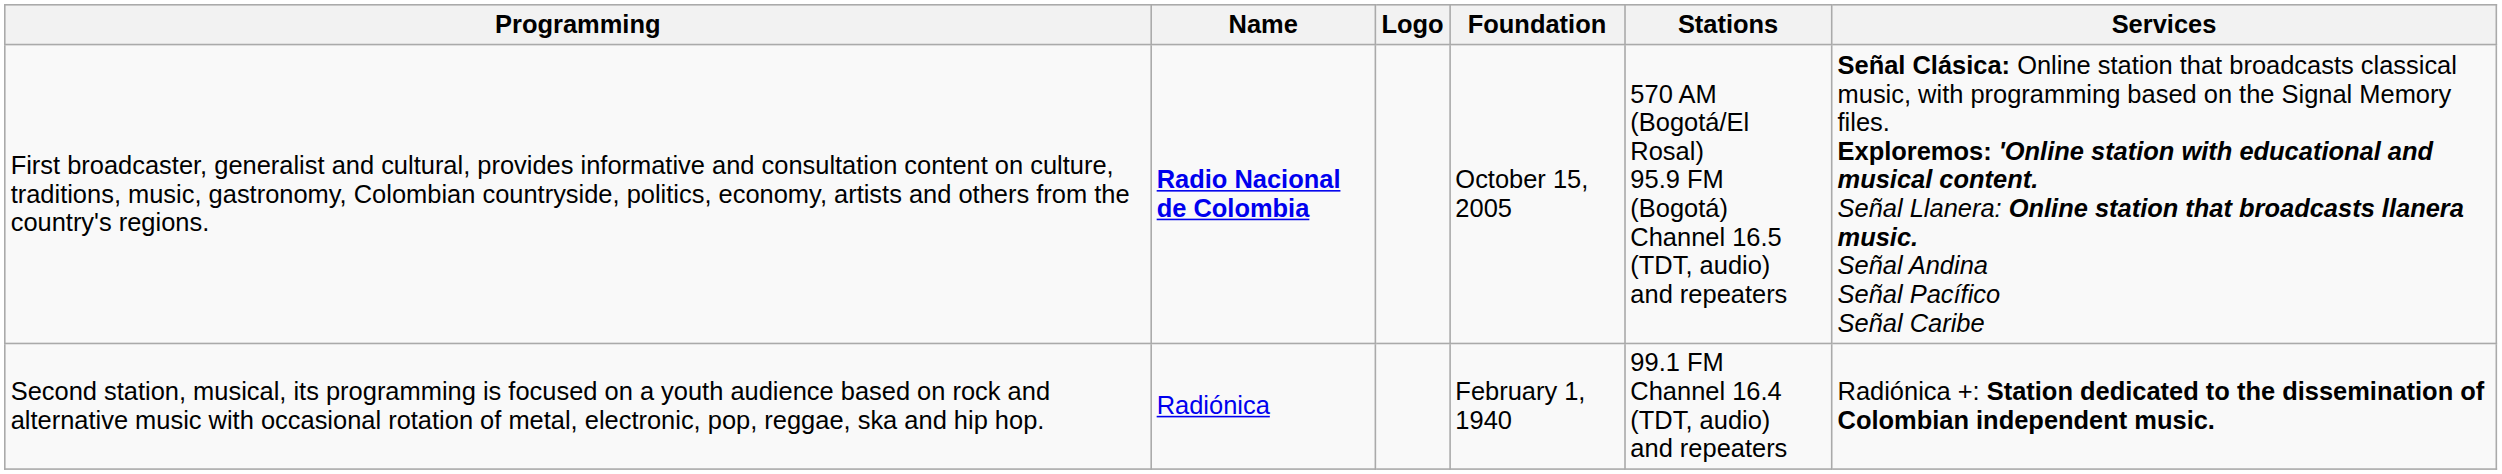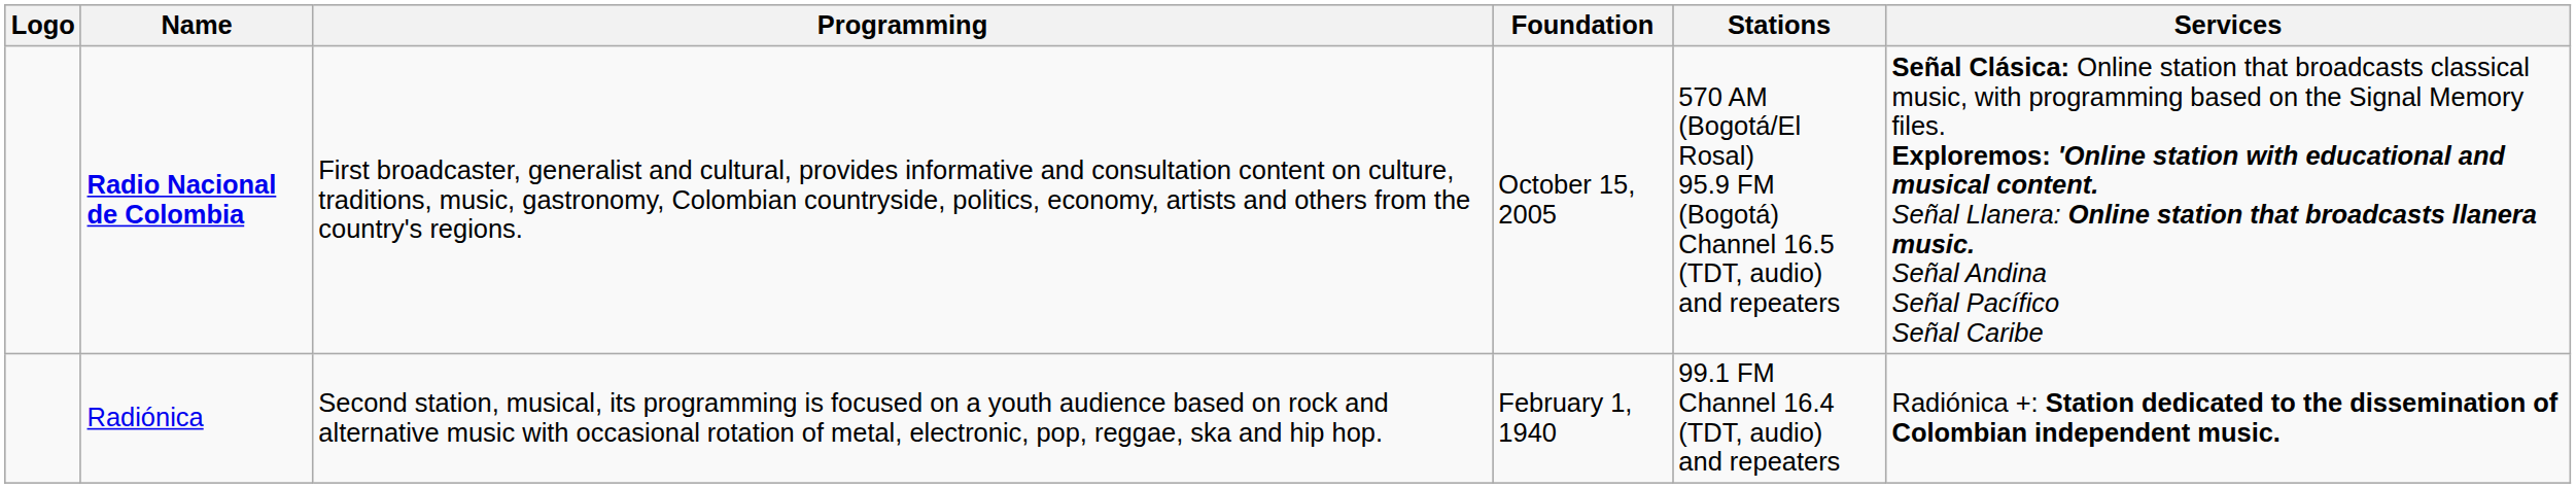columns swapped: Logo <-> Programming
